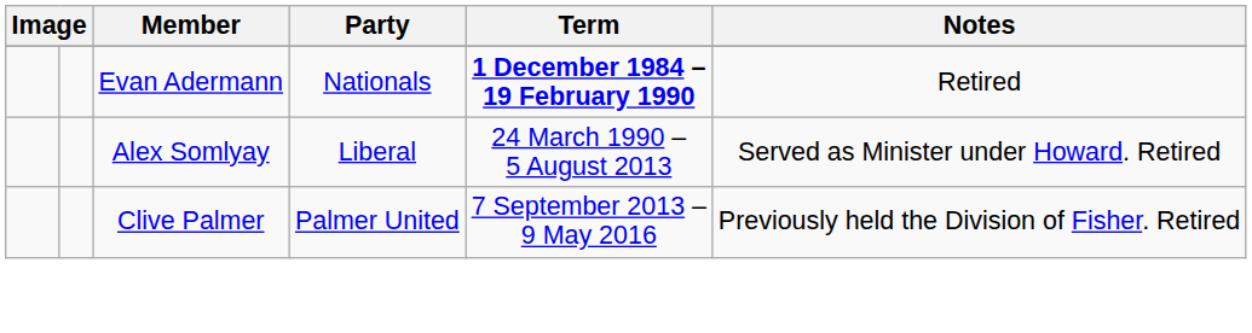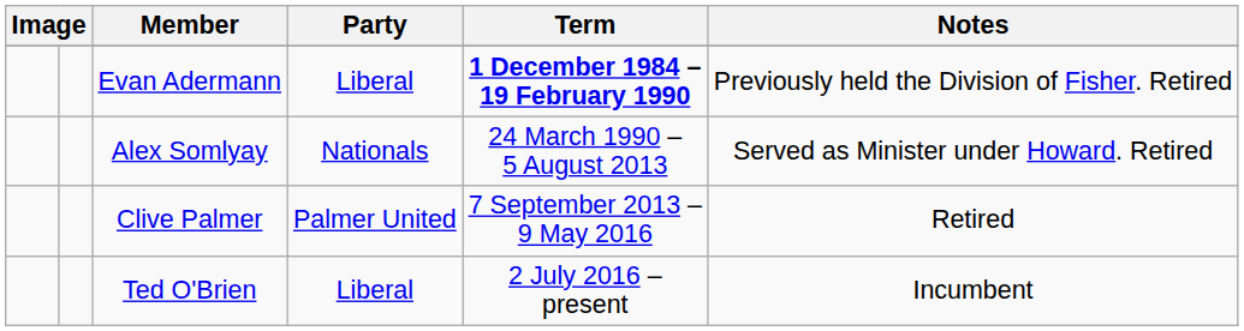Evan Adermann | Party: Nationals -> Liberal
Evan Adermann | Notes: Retired -> Previously held the Division of Fisher. Retired
Alex Somlyay | Party: Liberal -> Nationals
Clive Palmer | Notes: Previously held the Division of Fisher. Retired -> Retired
+ row: Ted O'Brien | Liberal | 2 July 2016 – present | Incumbent
